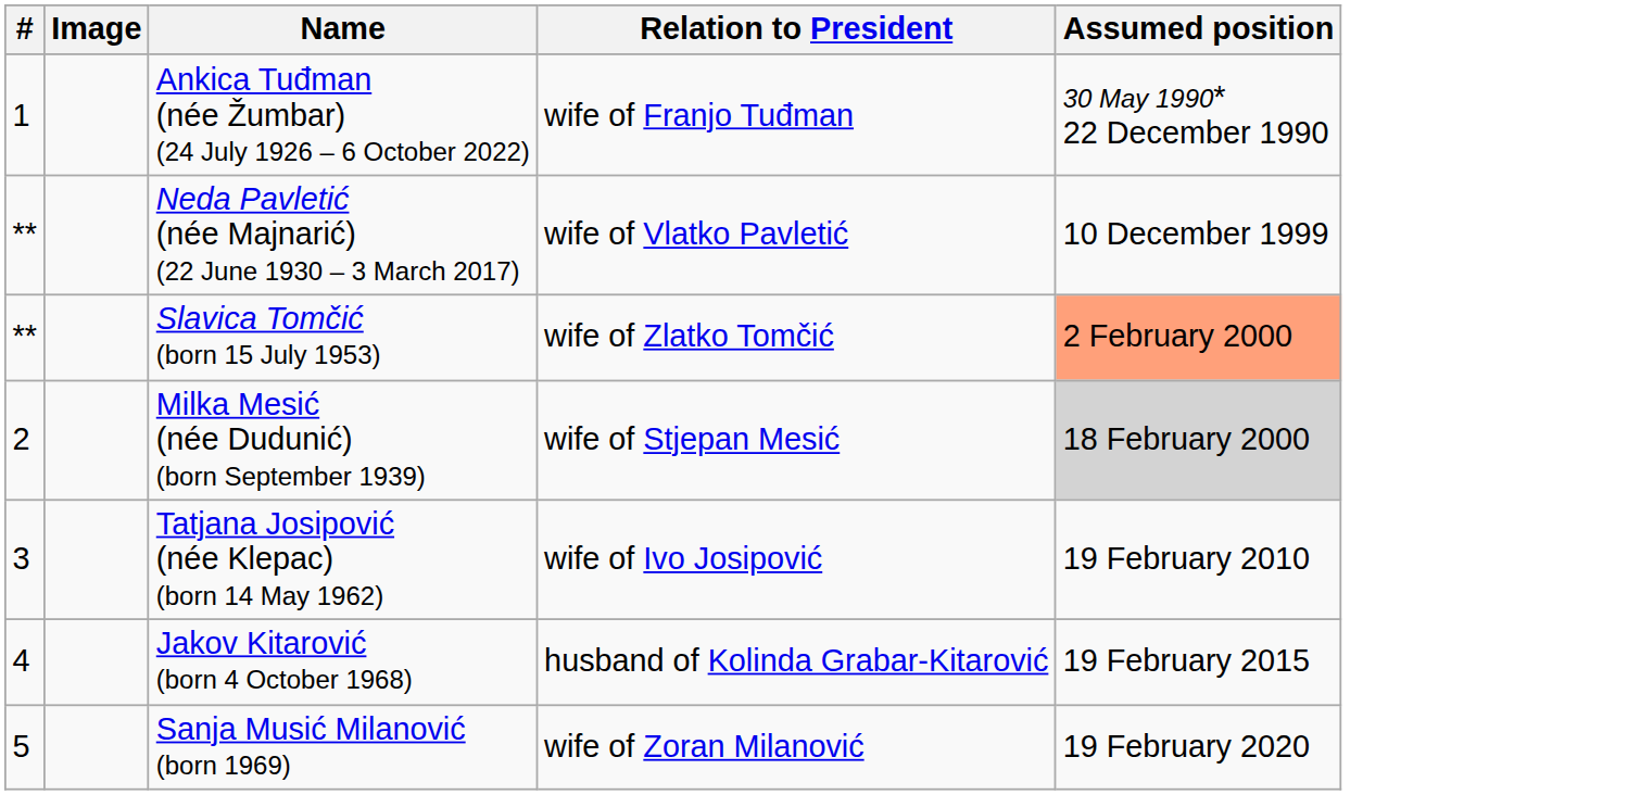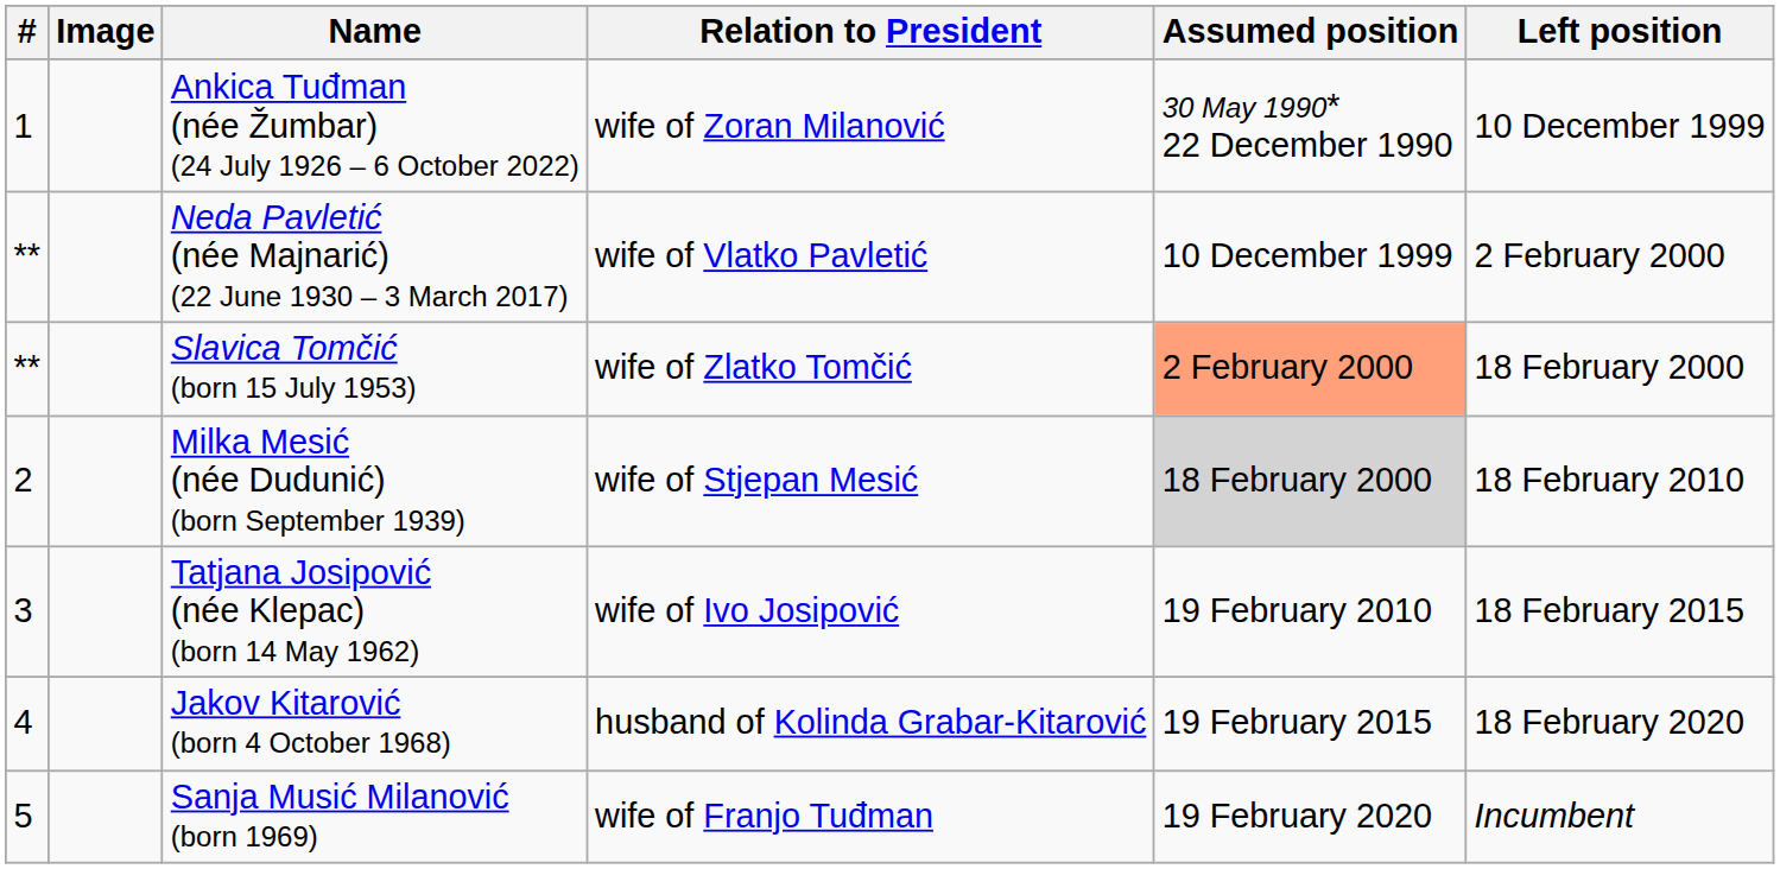+ column: Left position | 10 December 1999 | 2 February 2000 | 18 February 2000 | 18 February 2010 | 18 February 2015 | 18 February 2020 | Incumbent
Ankica Tuđman (née Žumbar) (24 July 1926 – 6 October 2022) | Relation to President: wife of Franjo Tuđman -> wife of Zoran Milanović
Sanja Musić Milanović (born 1969) | Relation to President: wife of Zoran Milanović -> wife of Franjo Tuđman
